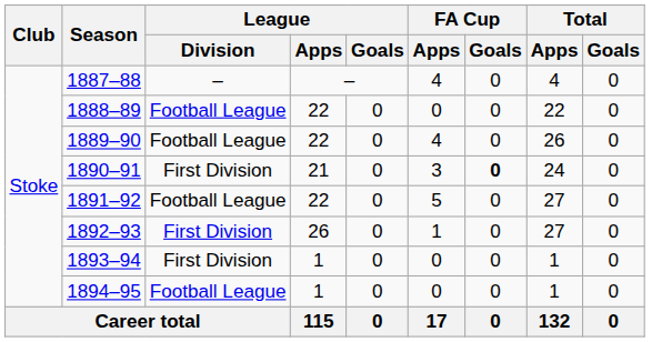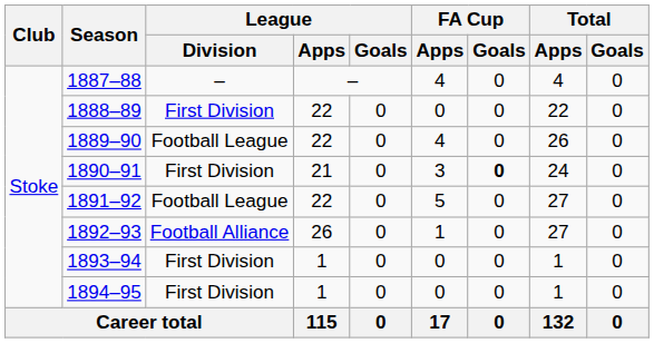1888–89 | League / Division: Football League -> First Division
1892–93 | League / Division: First Division -> Football Alliance
1894–95 | League / Division: Football League -> First Division
